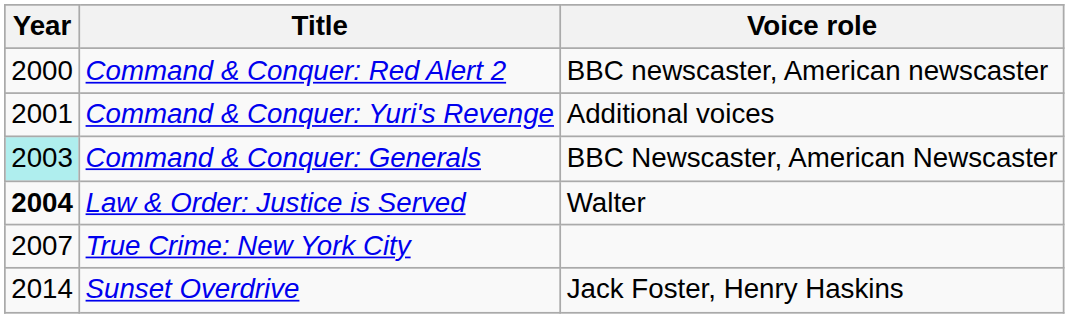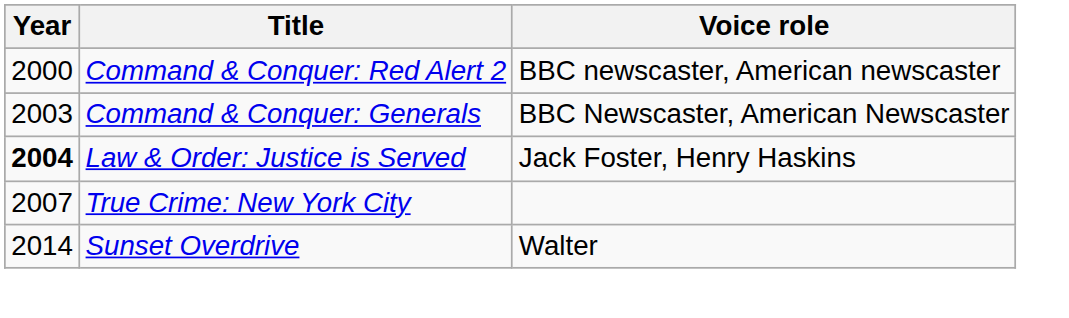- row: 2001 | Command & Conquer: Yuri's Revenge | Additional voices
Command & Conquer: Generals | Year: paleturquoise background -> no background
Law & Order: Justice is Served | Voice role: Walter -> Jack Foster, Henry Haskins
Sunset Overdrive | Voice role: Jack Foster, Henry Haskins -> Walter
